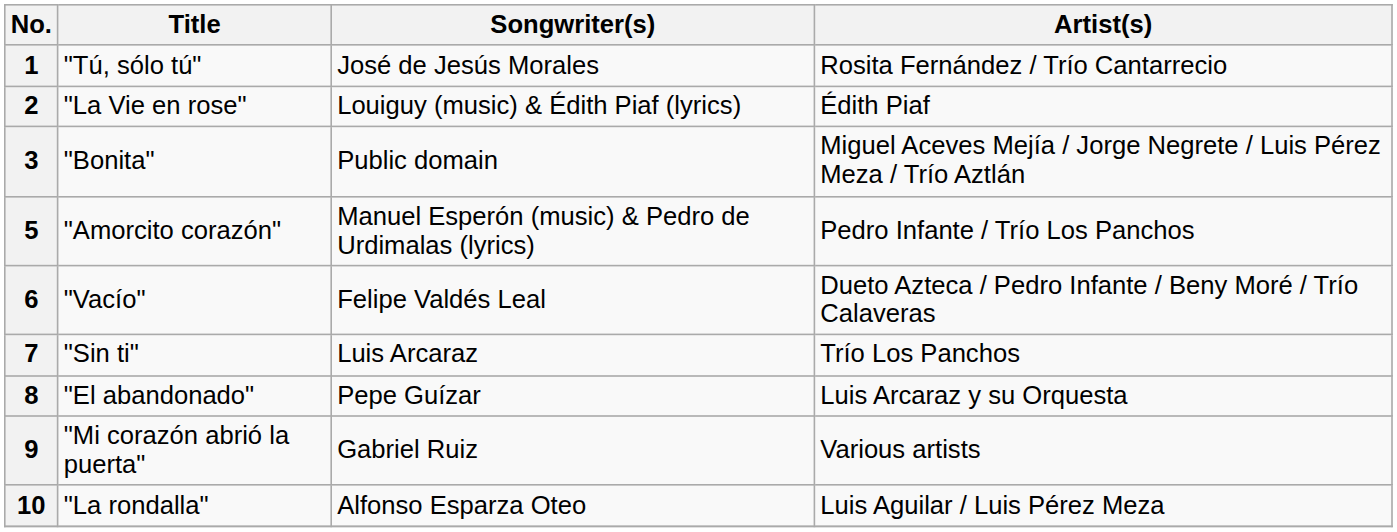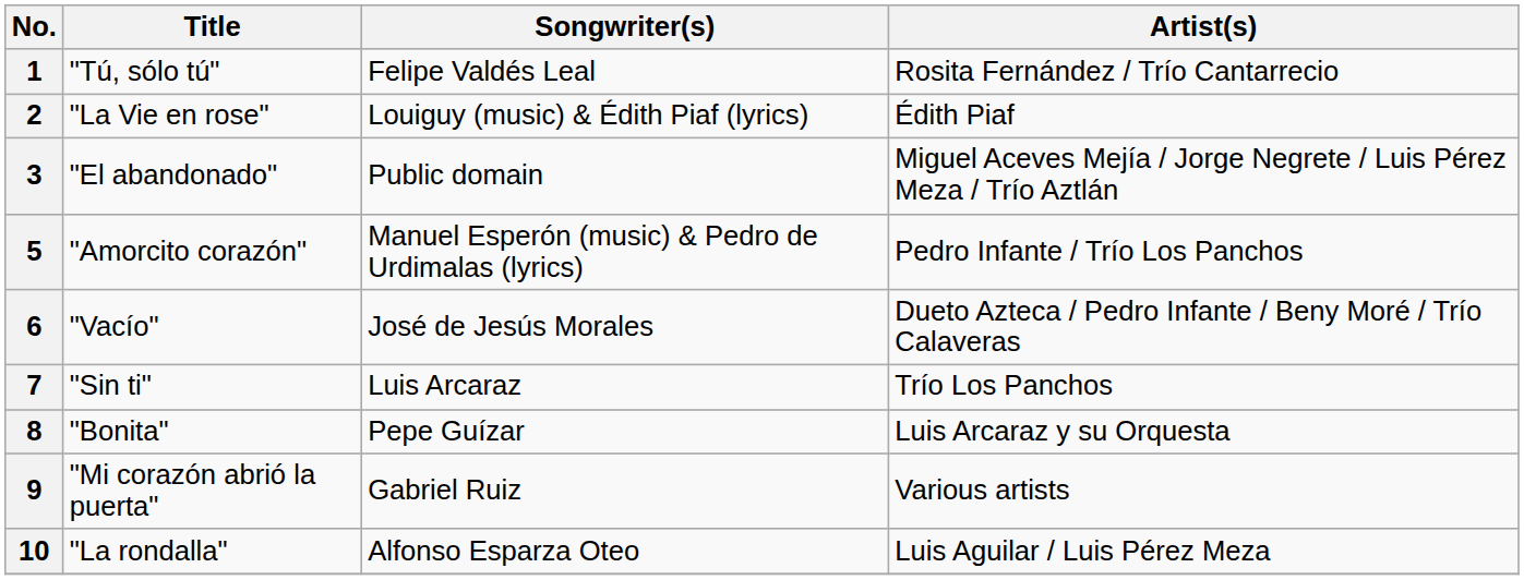1 | Songwriter(s): José de Jesús Morales -> Felipe Valdés Leal
3 | Title: "Bonita" -> "El abandonado"
6 | Songwriter(s): Felipe Valdés Leal -> José de Jesús Morales
8 | Title: "El abandonado" -> "Bonita"
